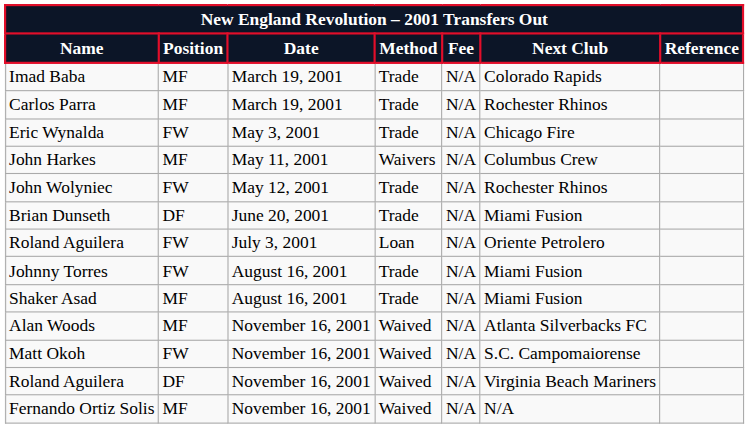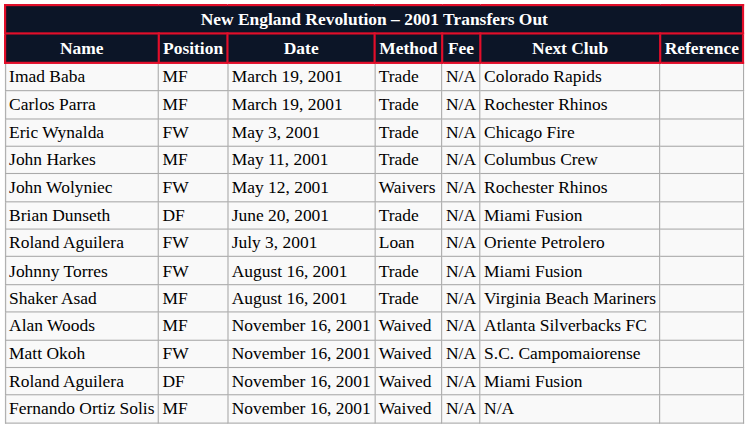John Harkes | Method: Waivers -> Trade
John Wolyniec | Method: Trade -> Waivers
Shaker Asad | Next Club: Miami Fusion -> Virginia Beach Mariners
Roland Aguilera / November 16, 2001 | Next Club: Virginia Beach Mariners -> Miami Fusion
